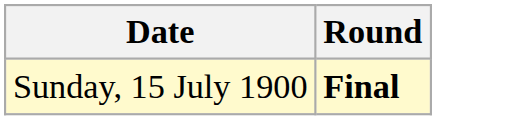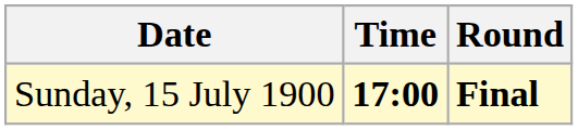+ column: Time | 17:00
